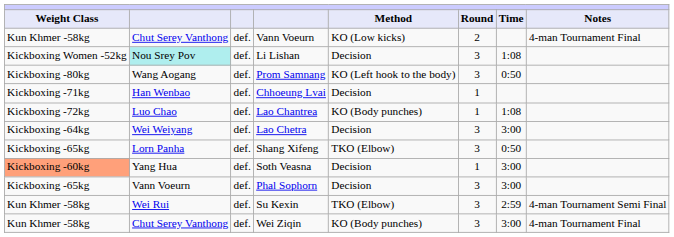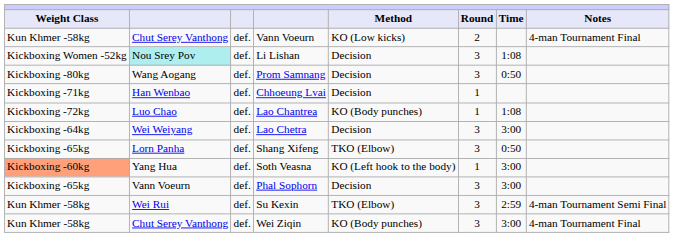Prom Samnang | Method: KO (Left hook to the body) -> Decision
Soth Veasna | Method: Decision -> KO (Left hook to the body)
